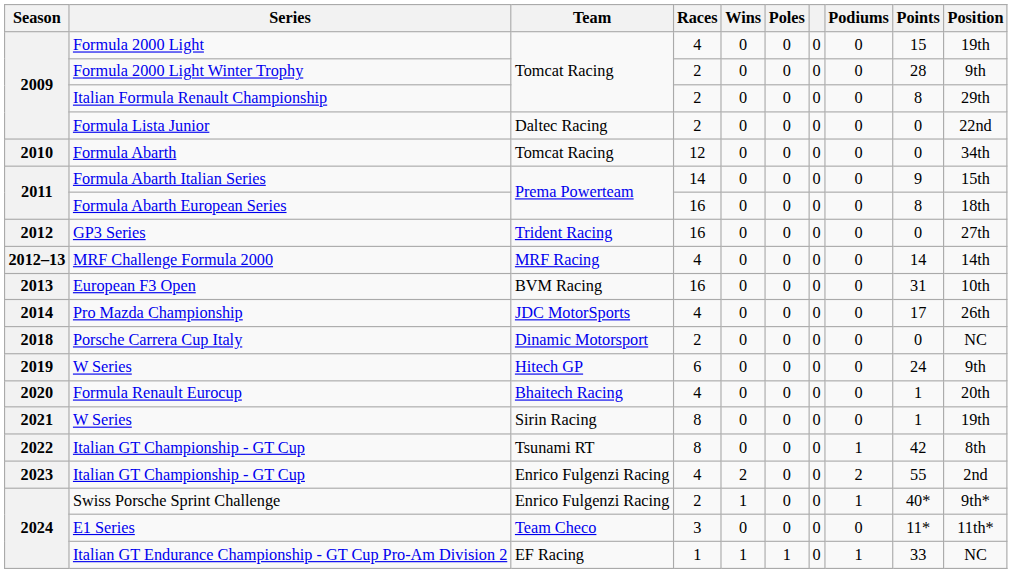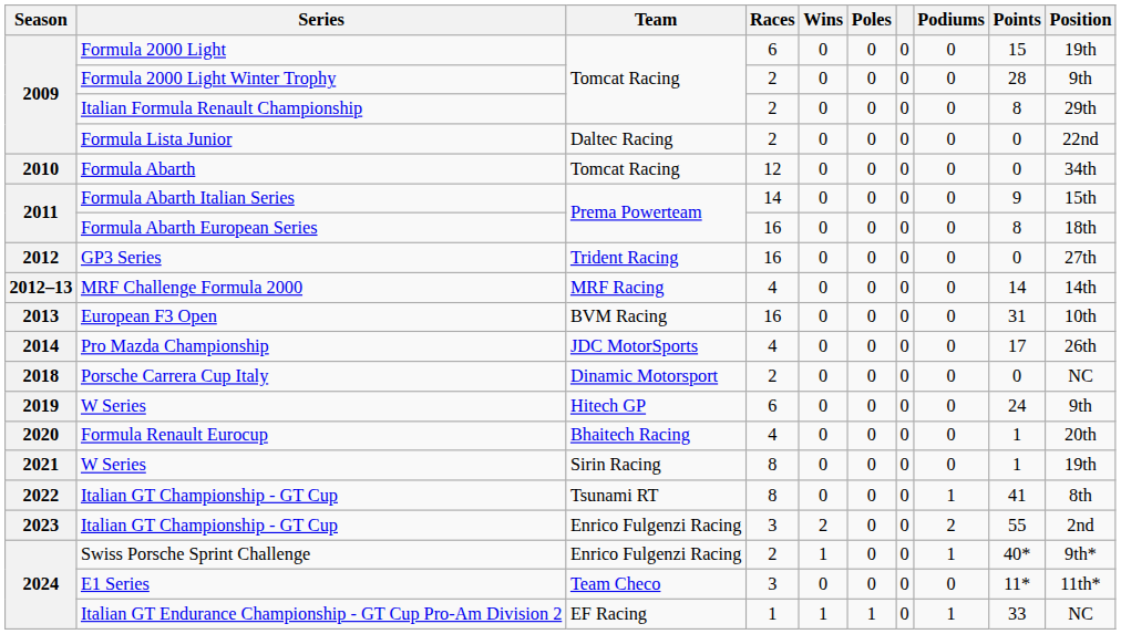Formula 2000 Light | Races: 4 -> 6
Italian GT Championship - GT Cup / Tsunami RT | Points: 42 -> 41
Italian GT Championship - GT Cup / Enrico Fulgenzi Racing | Races: 4 -> 3
